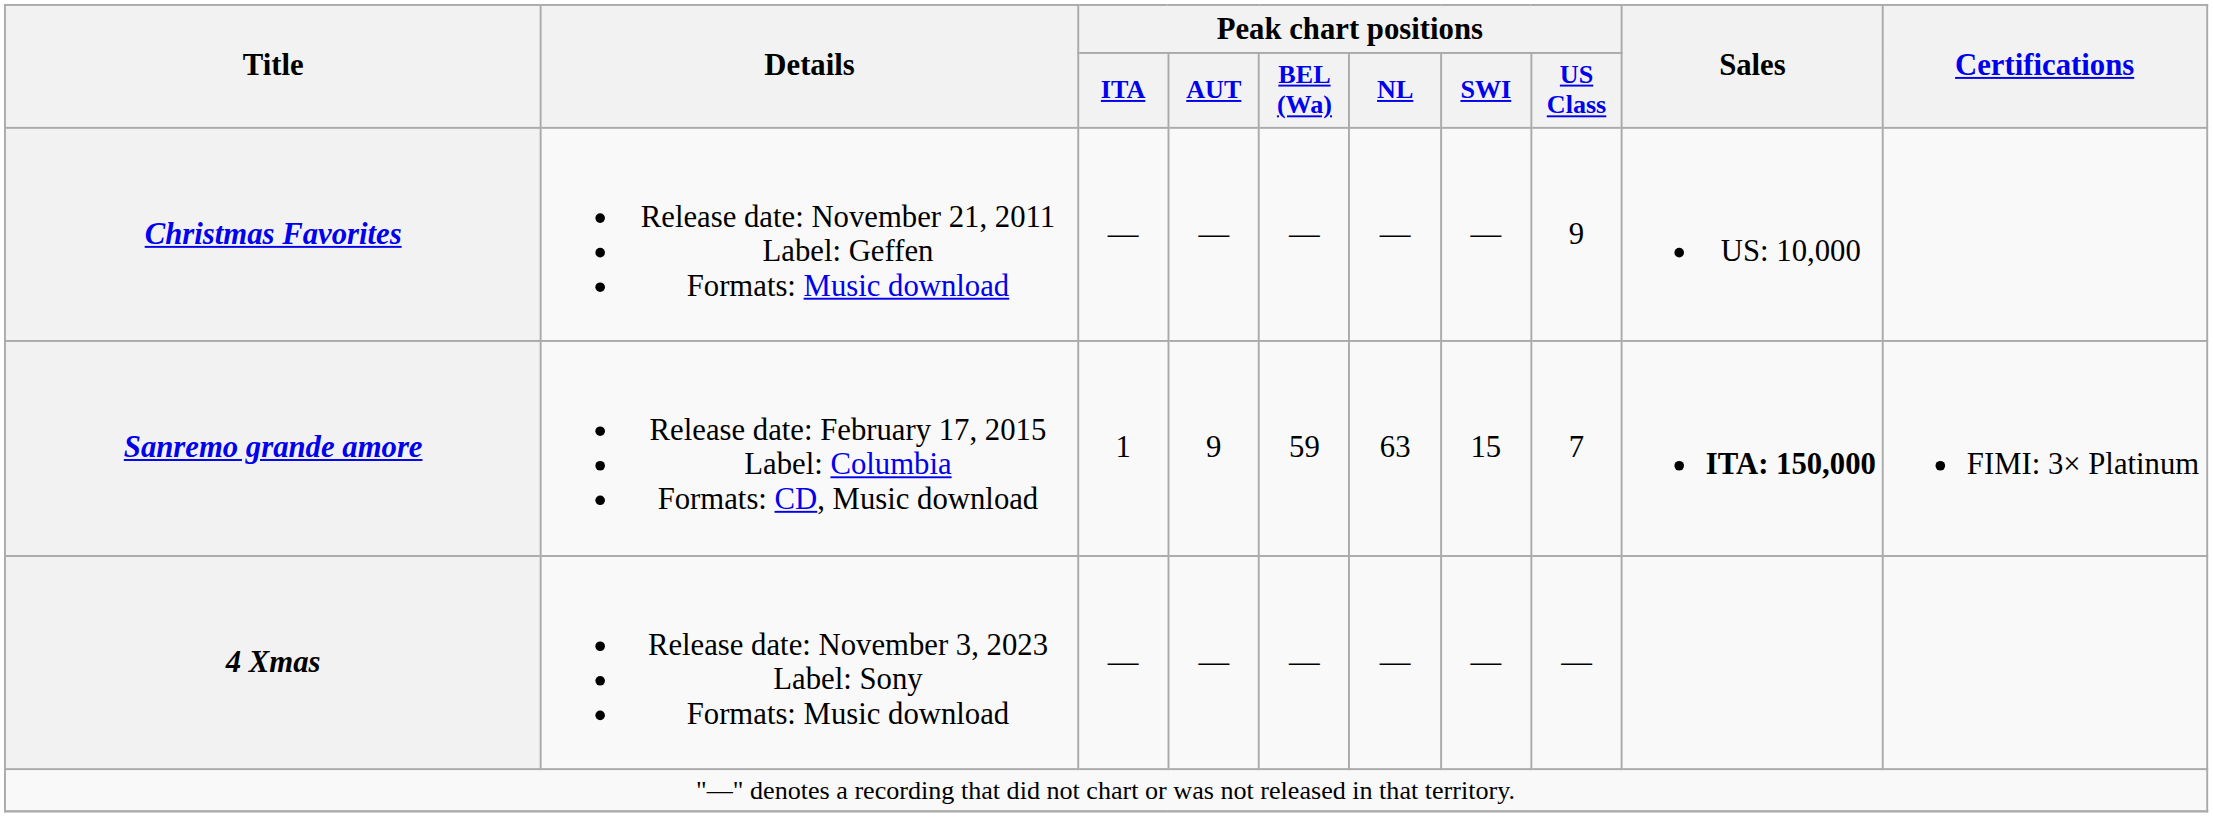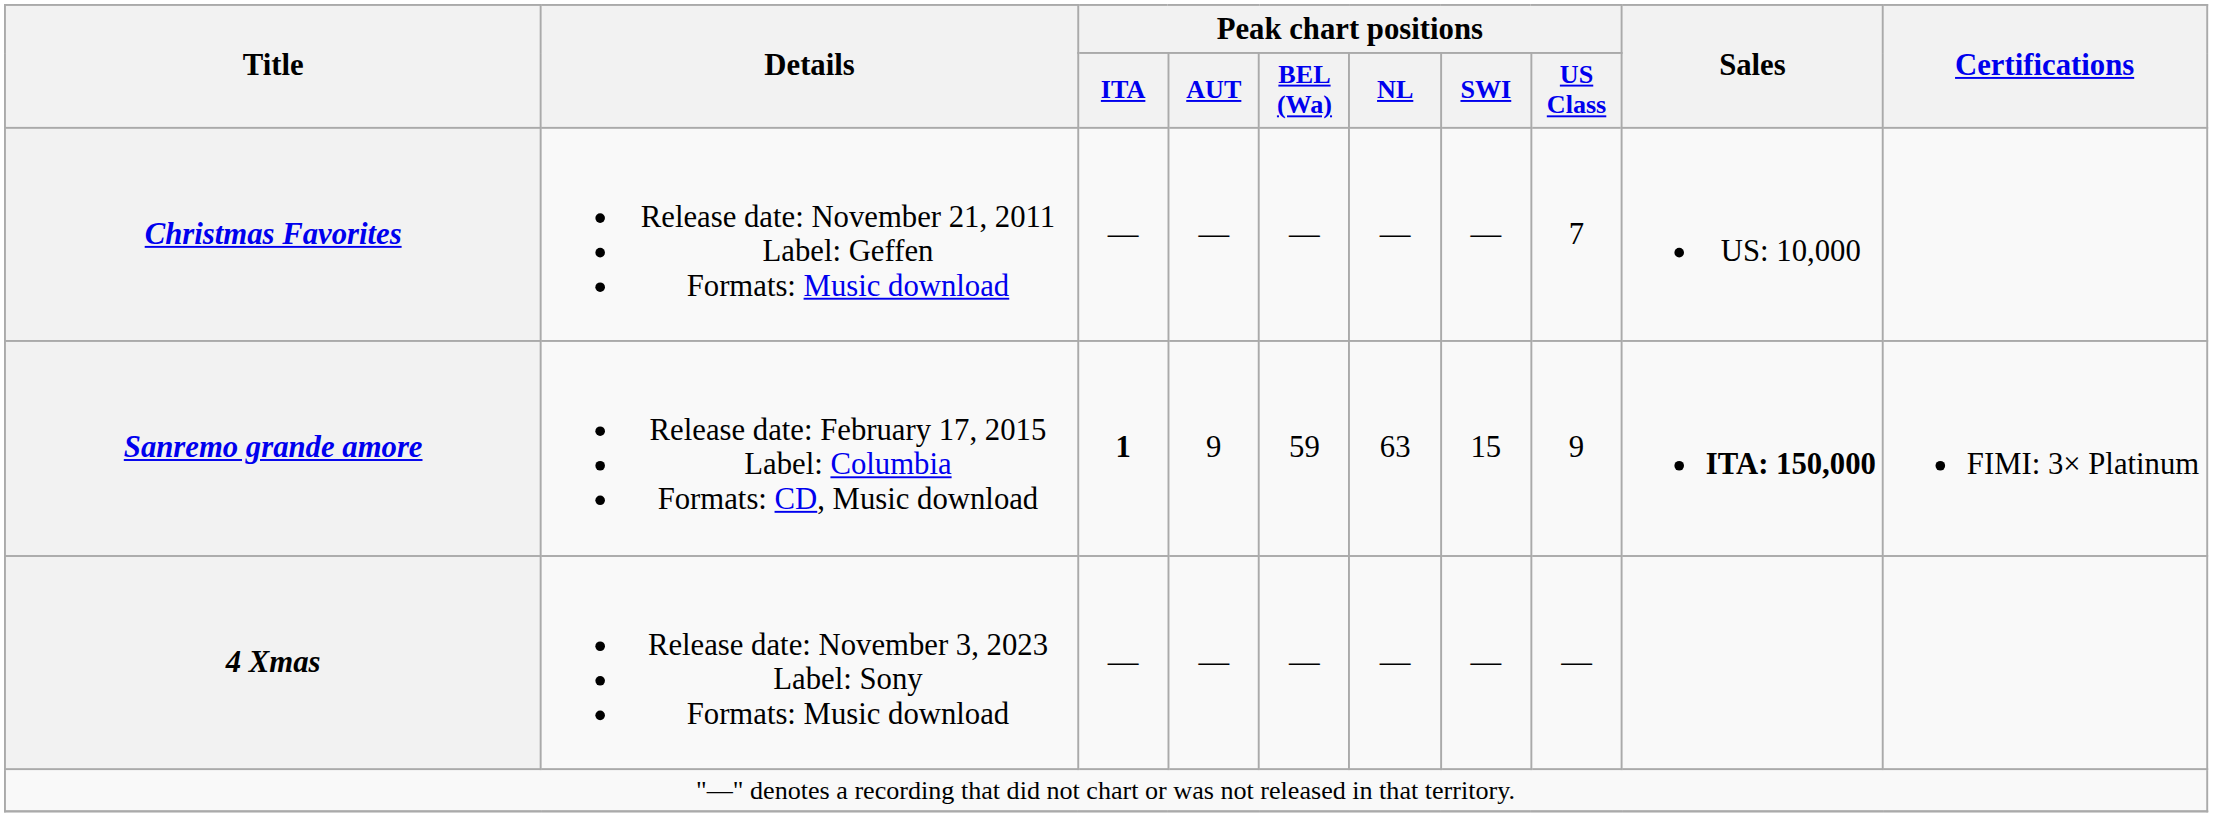Christmas Favorites | Peak chart positions / US Class: 9 -> 7
Sanremo grande amore | Peak chart positions / ITA: normal -> bold
Sanremo grande amore | Peak chart positions / US Class: 7 -> 9
